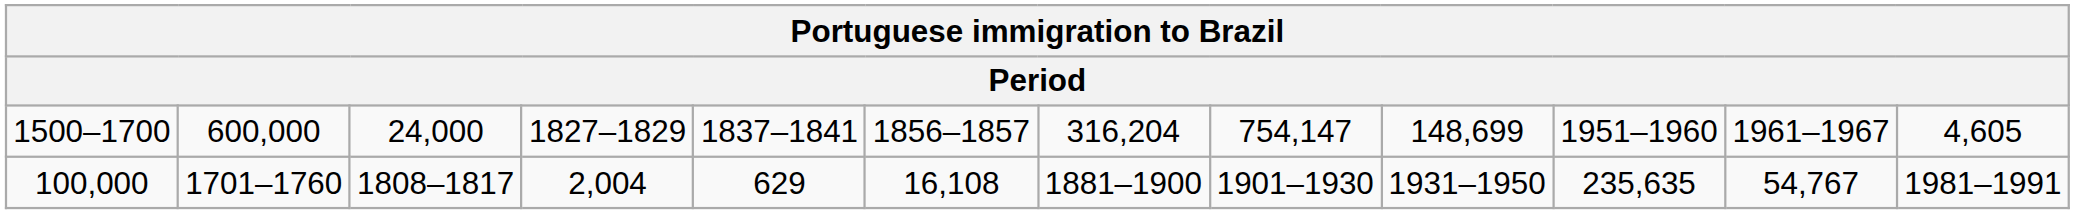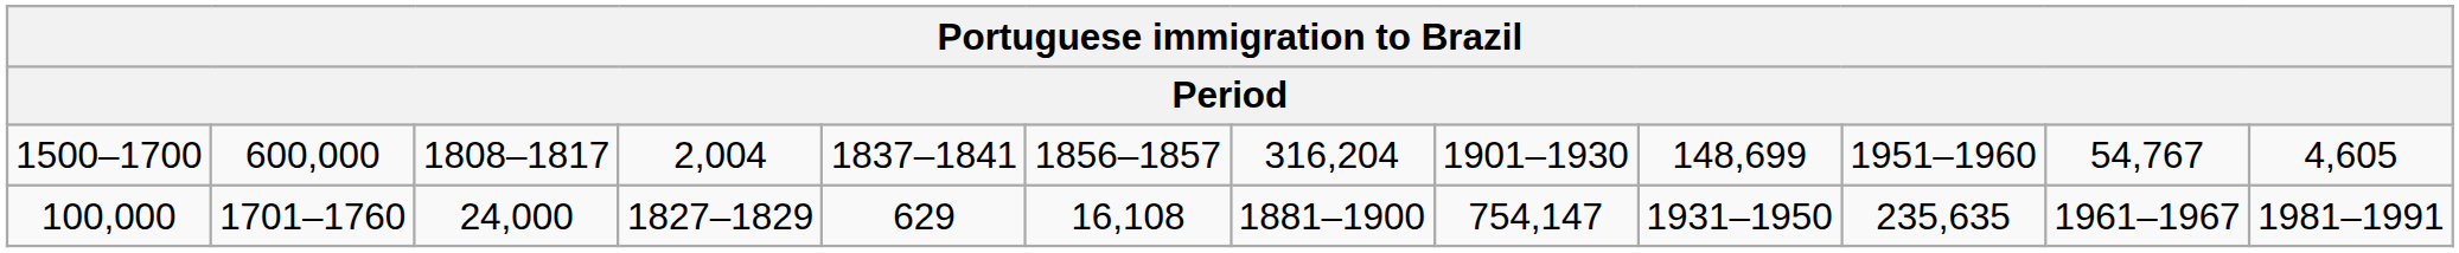1500–1700 | column 3: 24,000 -> 1808–1817
1500–1700 | column 4: 1827–1829 -> 2,004
1500–1700 | column 8: 754,147 -> 1901–1930
1500–1700 | column 11: 1961–1967 -> 54,767
100,000 | column 3: 1808–1817 -> 24,000
100,000 | column 4: 2,004 -> 1827–1829
100,000 | column 8: 1901–1930 -> 754,147
100,000 | column 11: 54,767 -> 1961–1967
